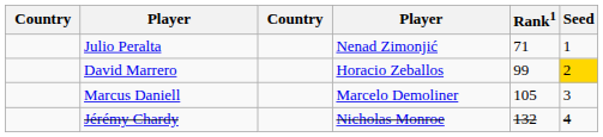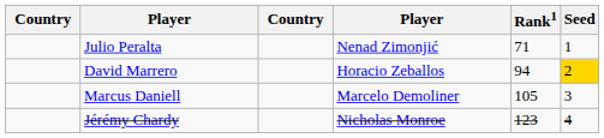David Marrero | Rank1: 99 -> 94
Jérémy Chardy | Rank1: 132 -> 123
